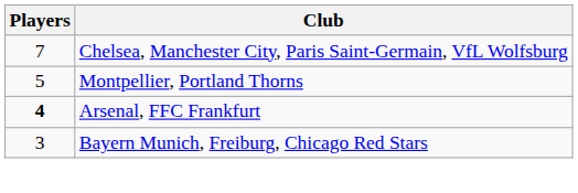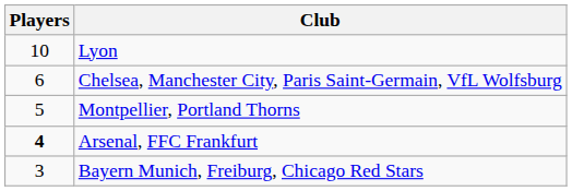+ row: 10 | Lyon
Chelsea, Manchester City, Paris Saint-Germain, VfL Wolfsburg | Players: 7 -> 6
